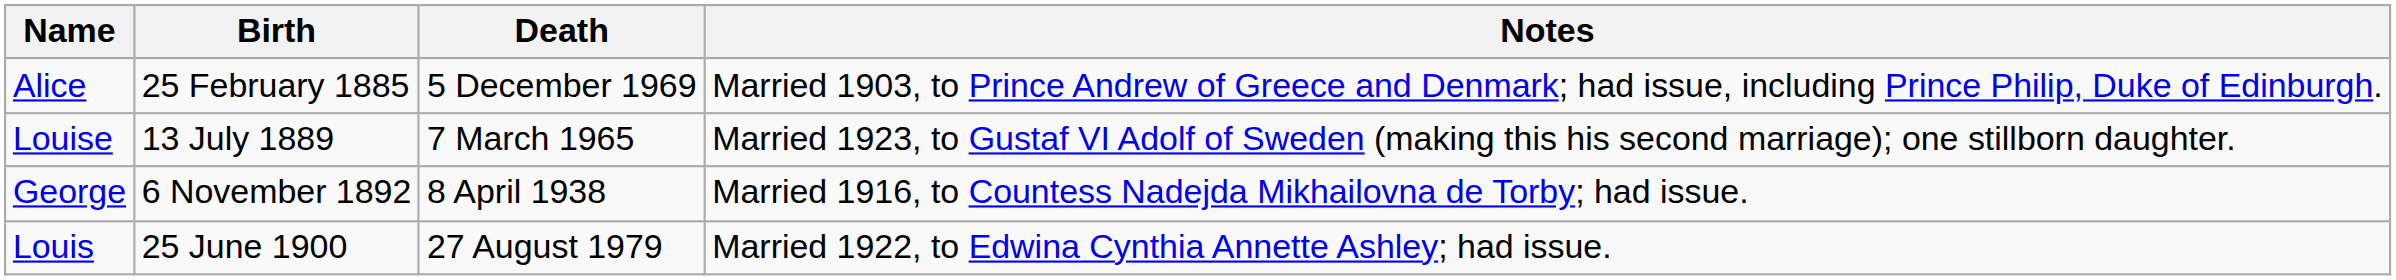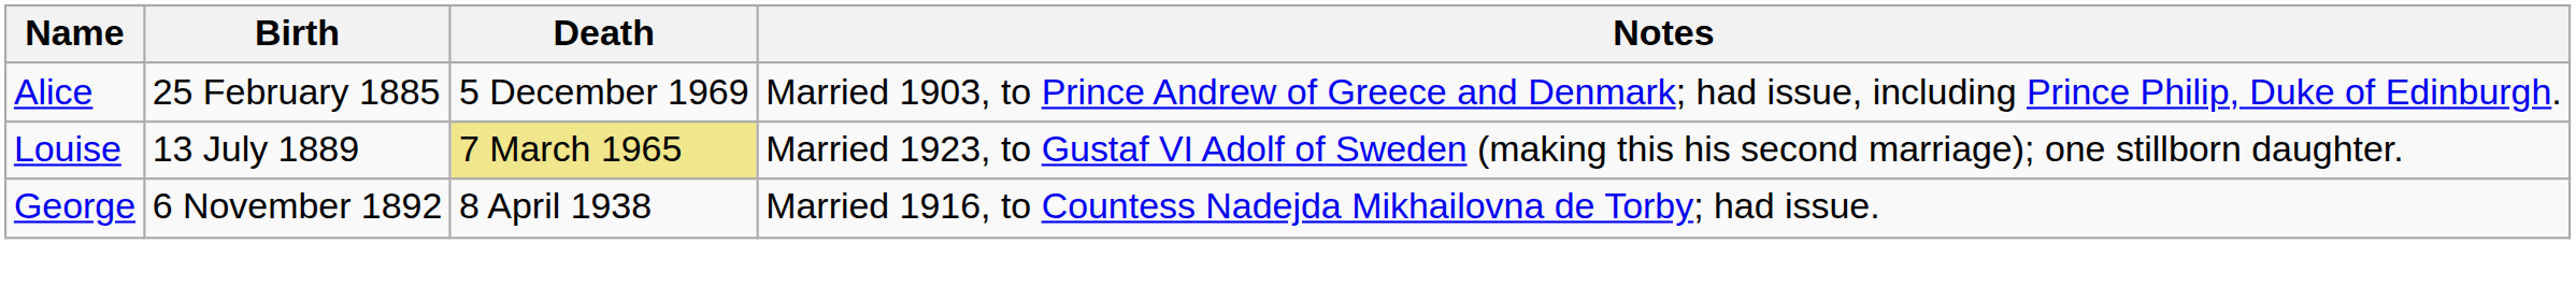Louise | Death: no background -> khaki background
- row: Louis | 25 June 1900 | 27 August 1979 | Married 1922, to Edwina Cynthia Annette Ashley; had issue.
